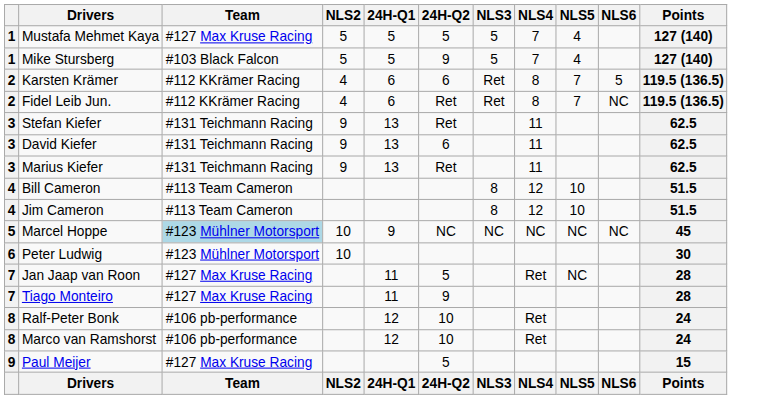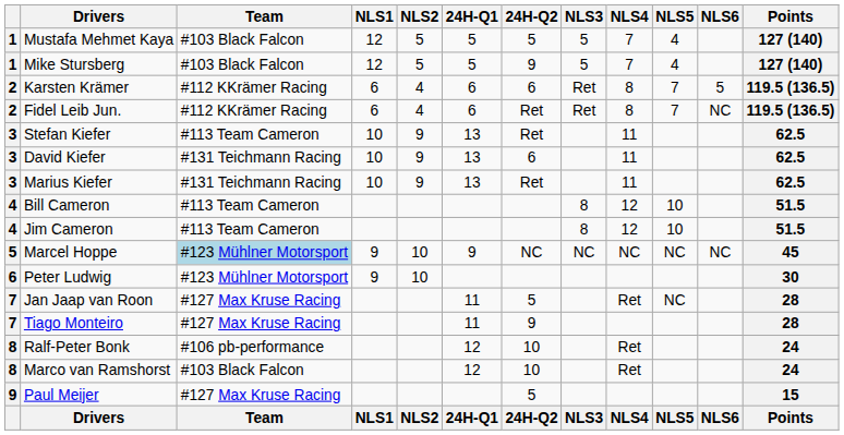+ column: NLS1 | 12 | 12 | 6 | 6 | 10 | 10 | 10 | 9 | 9 | NLS1
Mustafa Mehmet Kaya | Team: #127 Max Kruse Racing -> #103 Black Falcon
Stefan Kiefer | Team: #131 Teichmann Racing -> #113 Team Cameron
Marco van Ramshorst | Team: #106 pb-performance -> #103 Black Falcon
